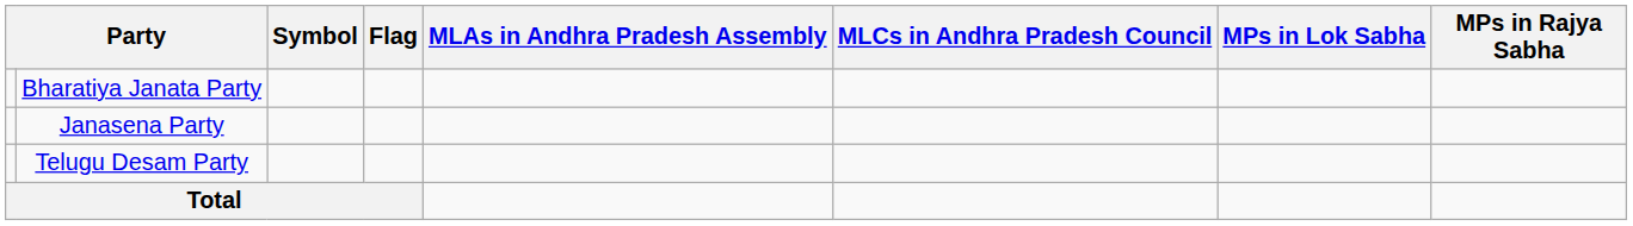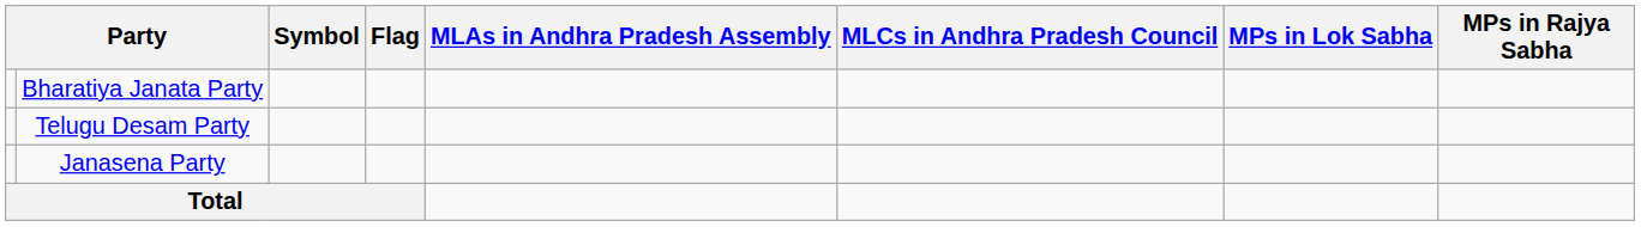rows swapped: Janasena Party <-> Telugu Desam Party
